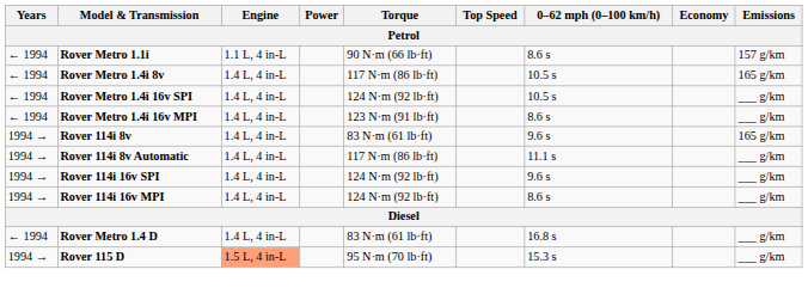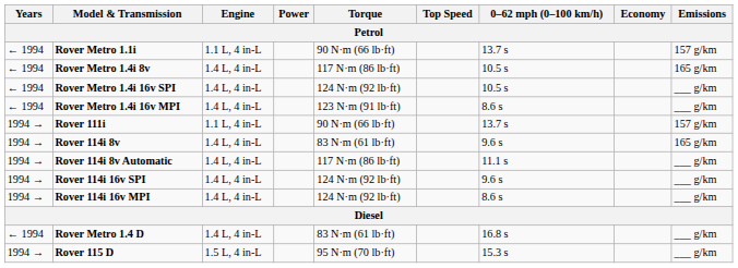Rover Metro 1.1i | 0–62 mph (0–100 km/h): 8.6 s -> 13.7 s
+ row: 1994 → | Rover 111i | 1.1 L, 4 in-L | 90 N·m (66 lb·ft) | 13.7 s | 157 g/km
Rover 115 D | Engine: lightsalmon background -> no background
